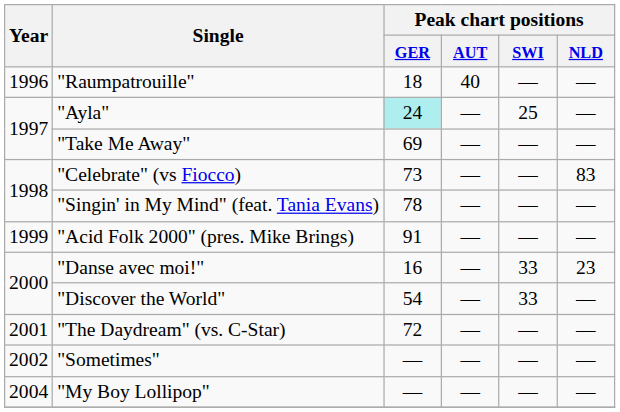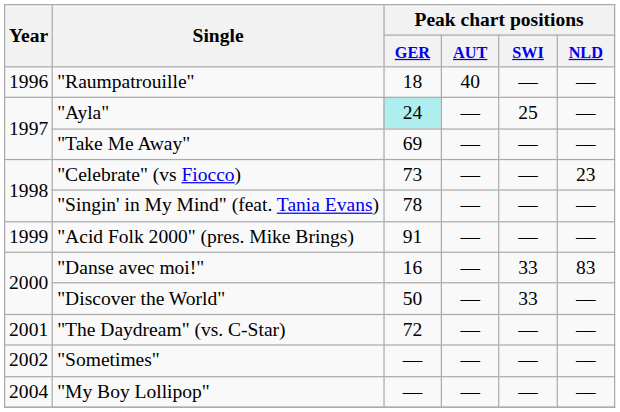"Celebrate" (vs Fiocco) | Peak chart positions / NLD: 83 -> 23
"Danse avec moi!" | Peak chart positions / NLD: 23 -> 83
"Discover the World" | Peak chart positions / GER: 54 -> 50
